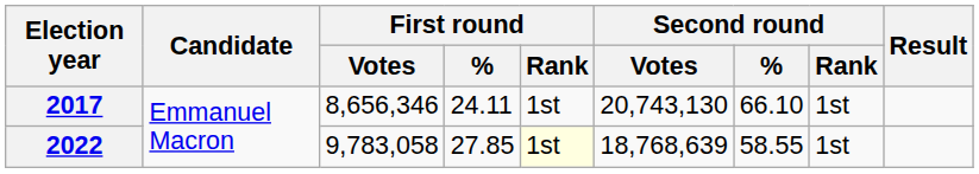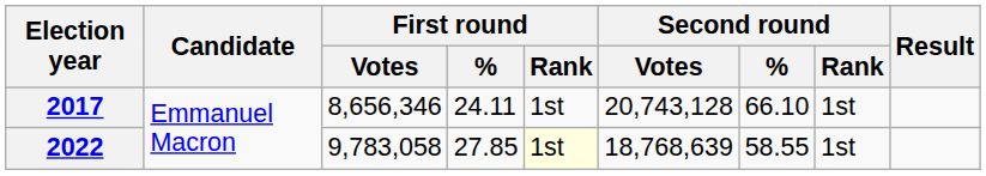2017 | Second round / Votes: 20,743,130 -> 20,743,128
